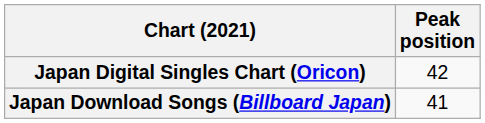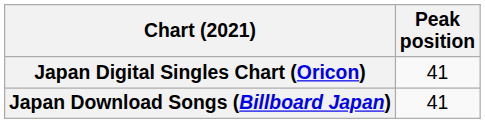Japan Digital Singles Chart (Oricon) | Peak position: 42 -> 41
